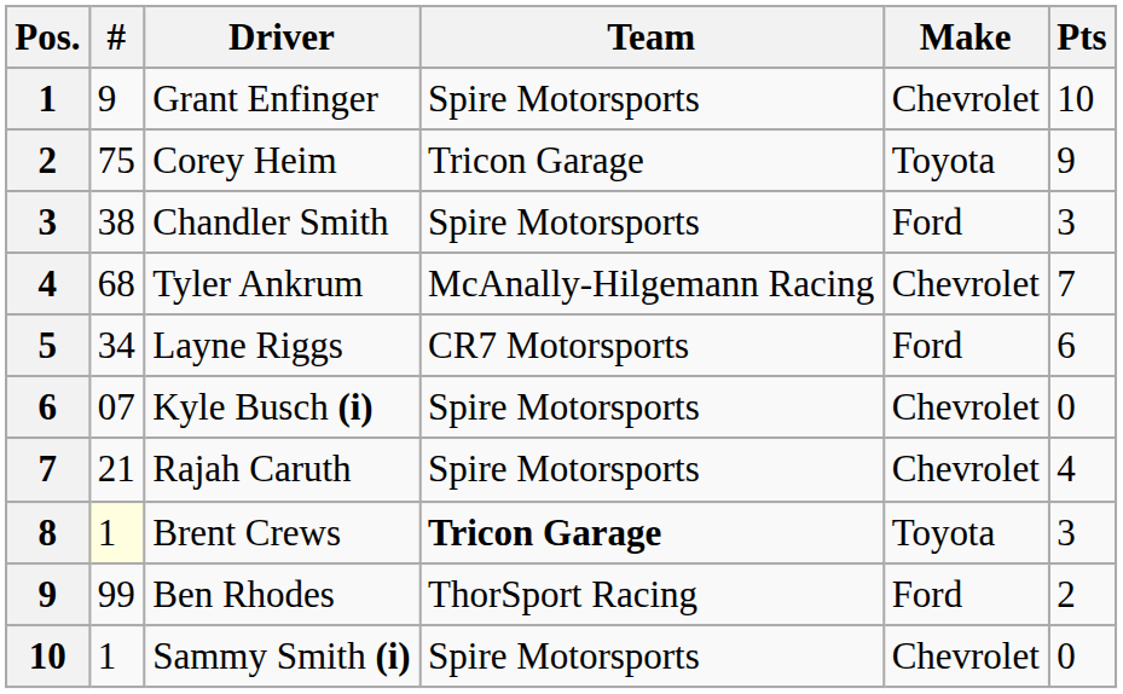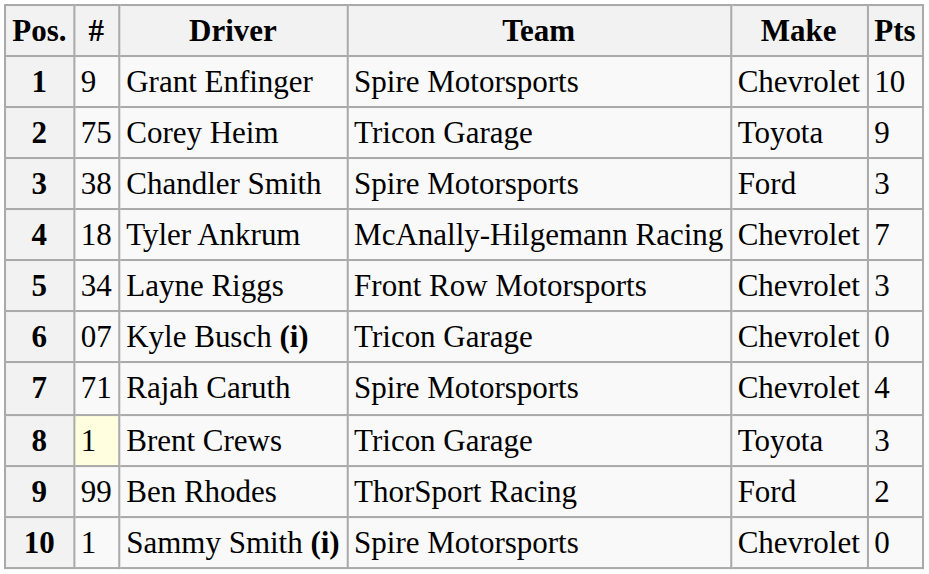Tyler Ankrum | #: 68 -> 18
Layne Riggs | Team: CR7 Motorsports -> Front Row Motorsports
Layne Riggs | Make: Ford -> Chevrolet
Layne Riggs | Pts: 6 -> 3
Kyle Busch (i) | Team: Spire Motorsports -> Tricon Garage
Rajah Caruth | #: 21 -> 71
Brent Crews | Team: bold -> normal
